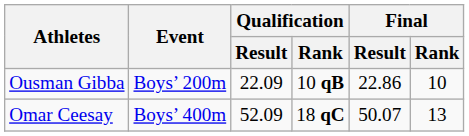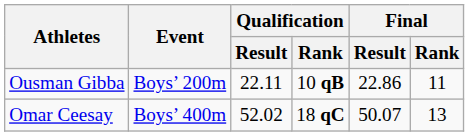Ousman Gibba | Qualification / Result: 22.09 -> 22.11
Ousman Gibba | Final / Rank: 10 -> 11
Omar Ceesay | Qualification / Result: 52.09 -> 52.02
